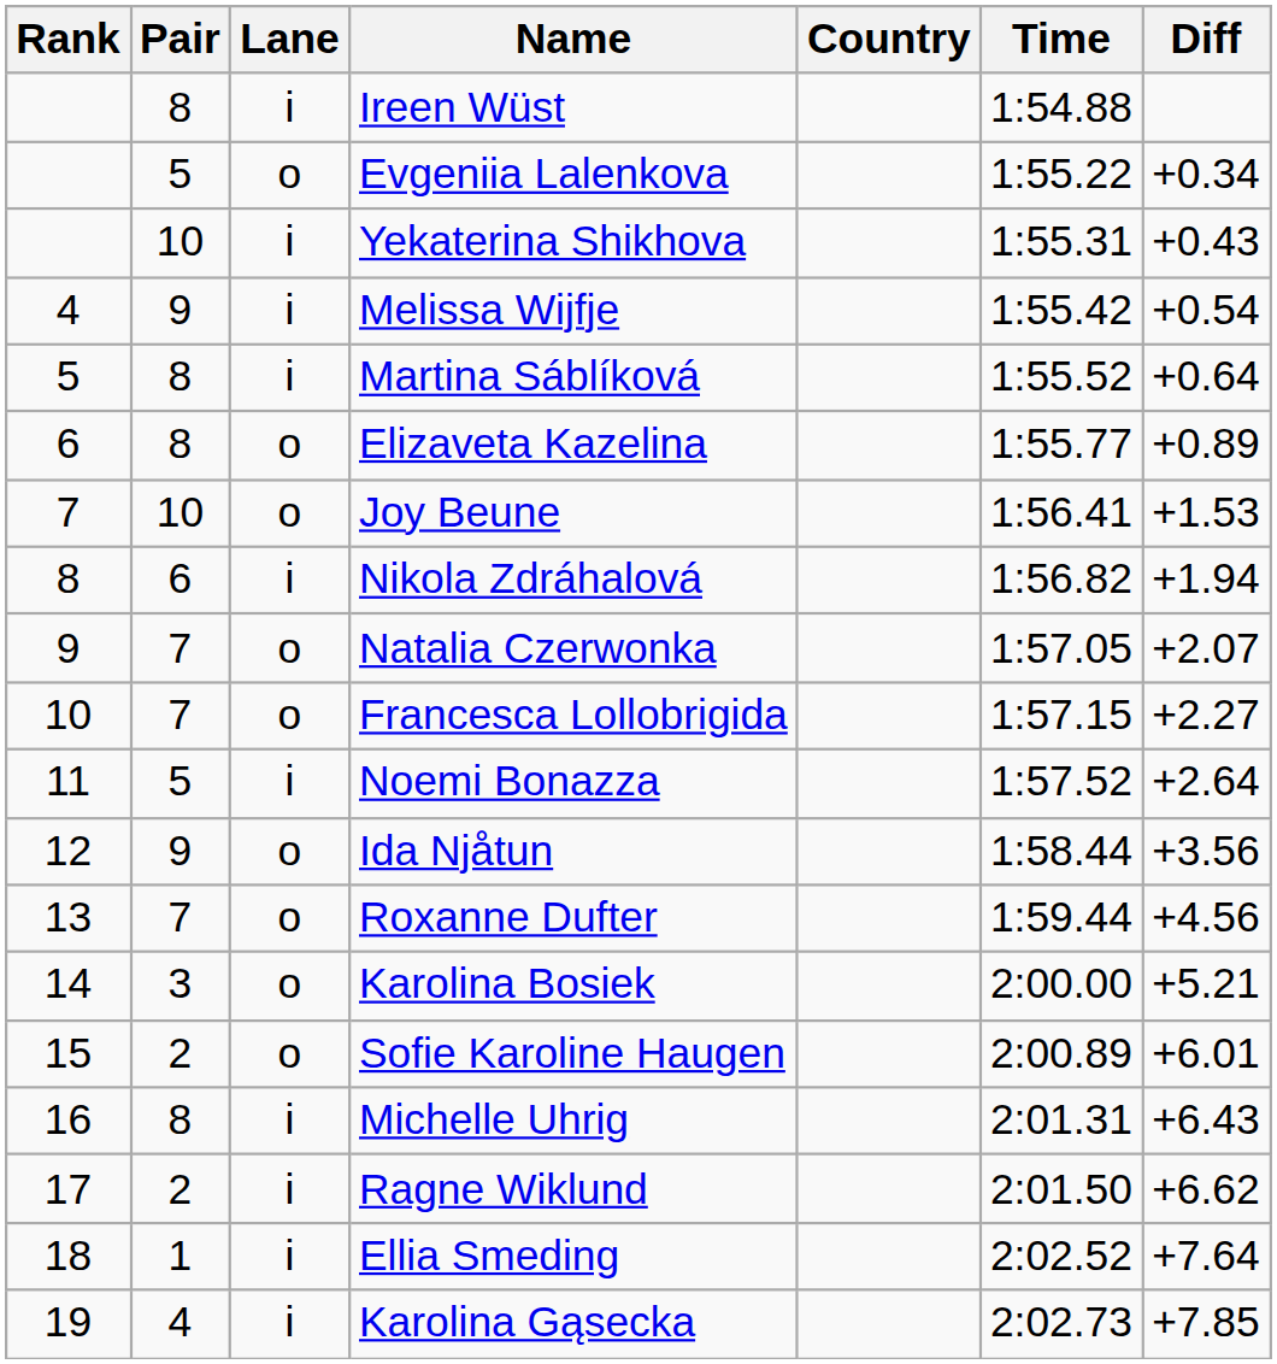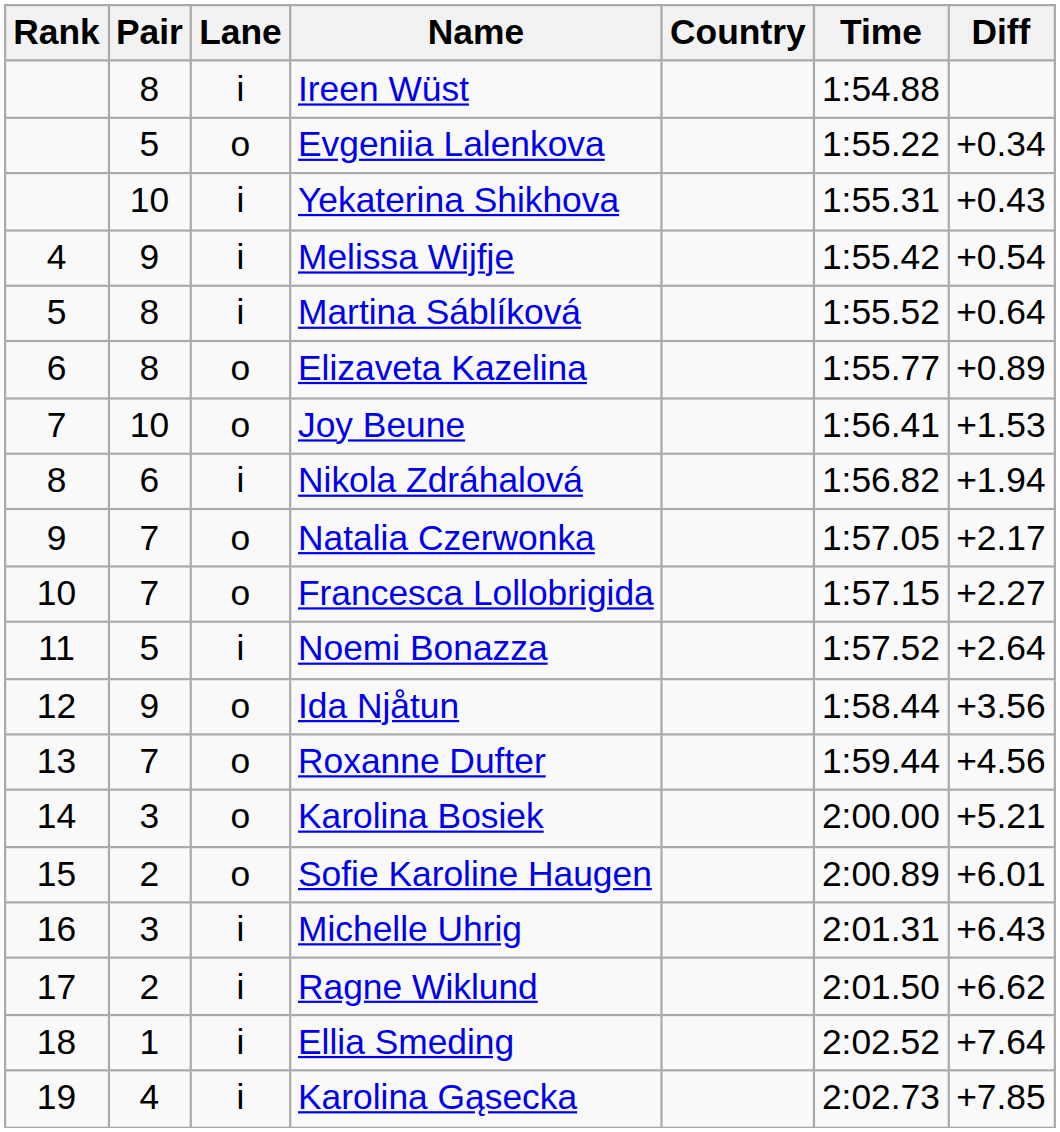Natalia Czerwonka | Diff: +2.07 -> +2.17
Michelle Uhrig | Pair: 8 -> 3
